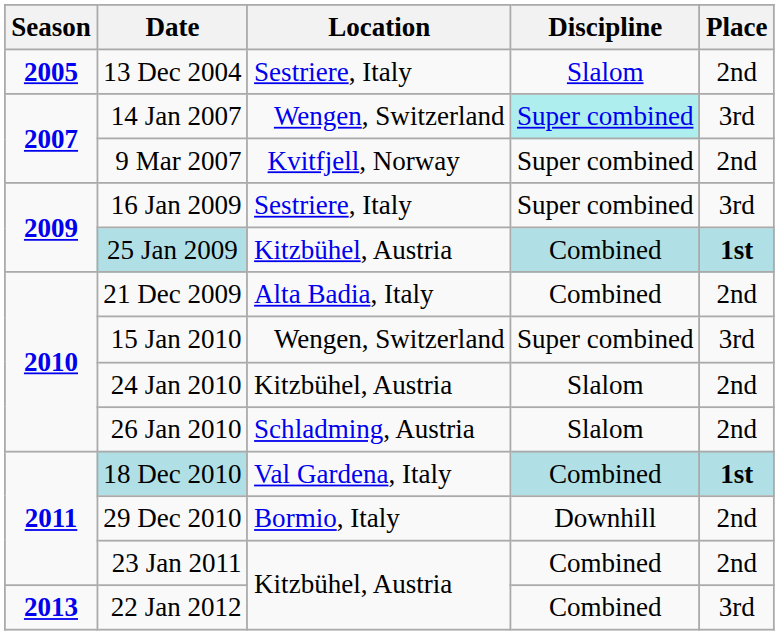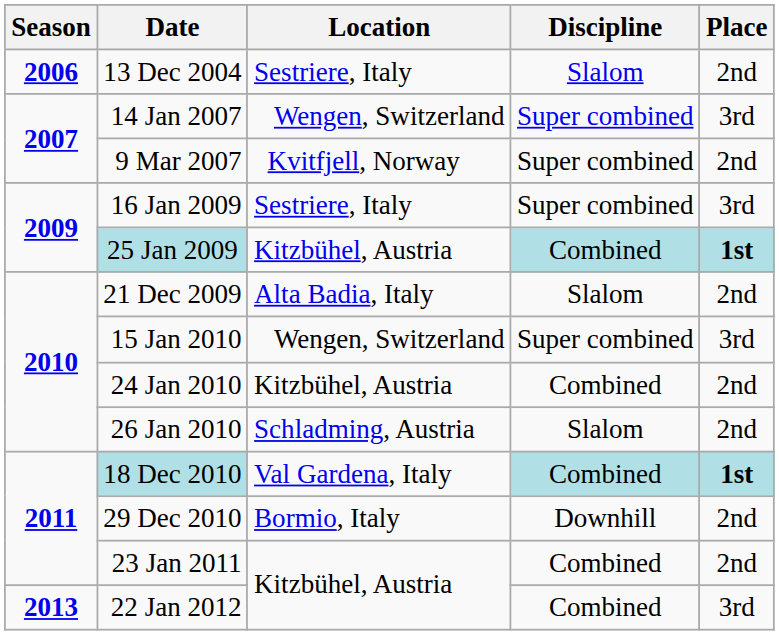13 Dec 2004 | Season: 2005 -> 2006
14 Jan 2007 | Discipline: paleturquoise background -> no background
21 Dec 2009 | Discipline: Combined -> Slalom
24 Jan 2010 | Discipline: Slalom -> Combined
